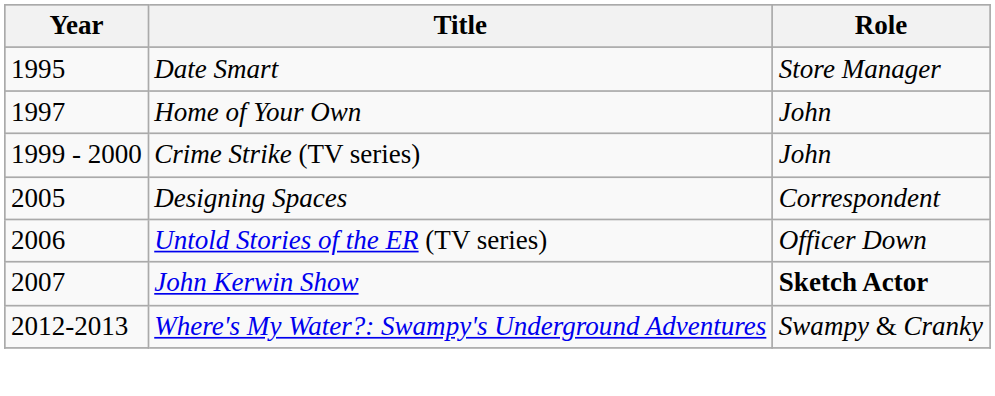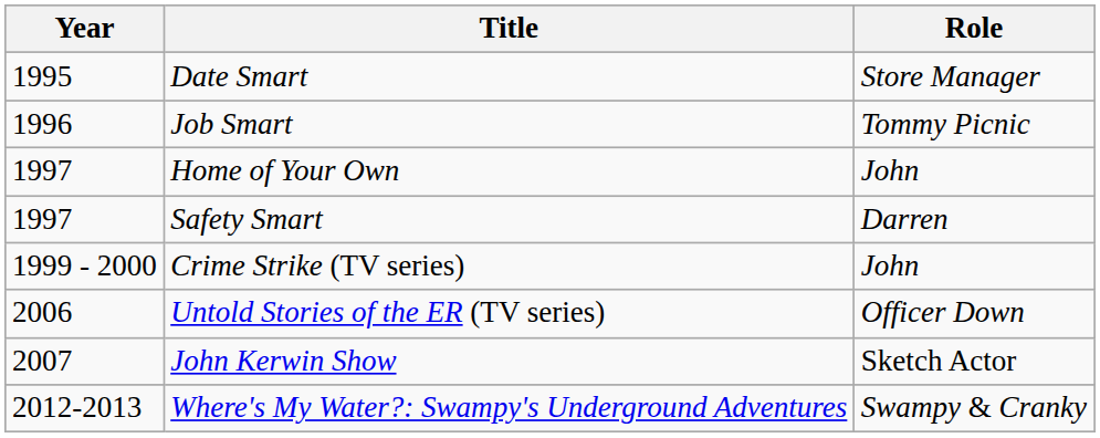+ row: 1996 | Job Smart | Tommy Picnic
+ row: 1997 | Safety Smart | Darren
- row: 2005 | Designing Spaces | Correspondent
John Kerwin Show | Role: bold -> normal
